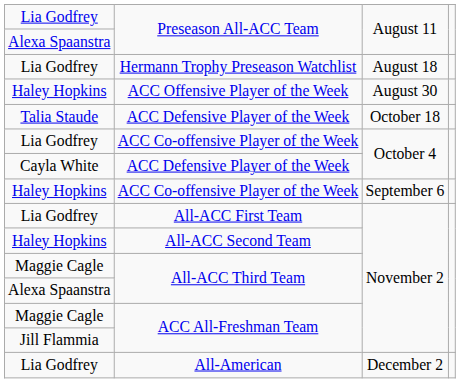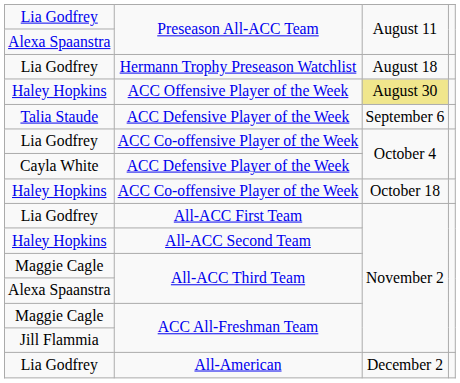ACC Offensive Player of the Week | column 3: no background -> khaki background
Talia Staude / ACC Defensive Player of the Week | column 3: October 18 -> September 6
Haley Hopkins / ACC Co-offensive Player of the Week | column 3: September 6 -> October 18
